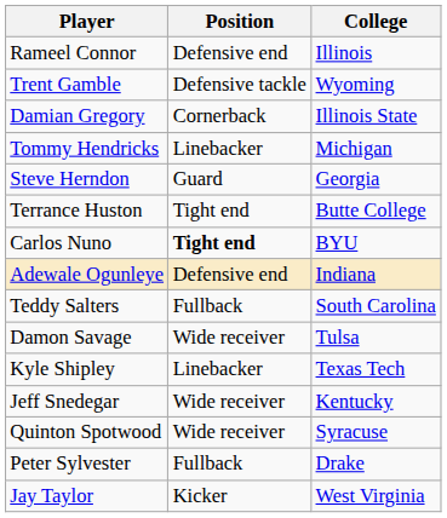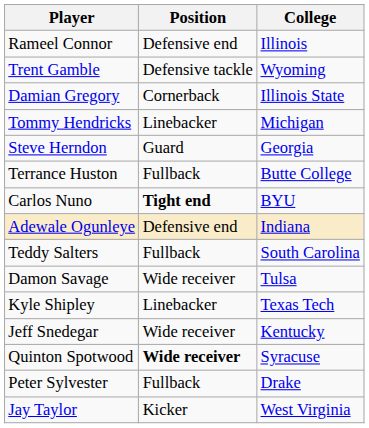Terrance Huston | Position: Tight end -> Fullback
Quinton Spotwood | Position: normal -> bold
